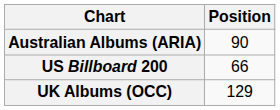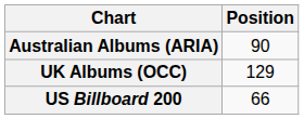rows swapped: UK Albums (OCC) <-> US Billboard 200
